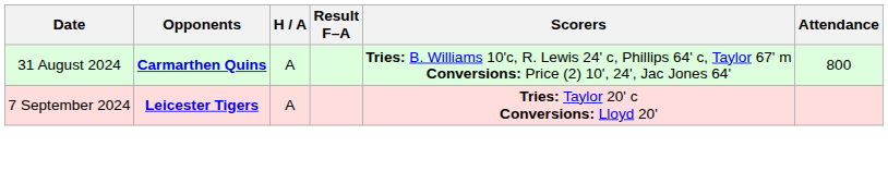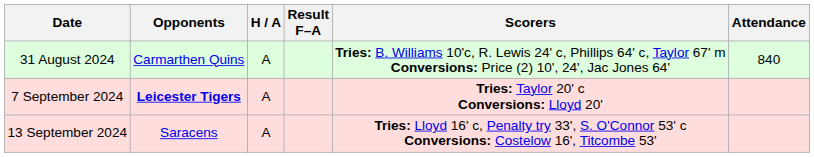31 August 2024 | Opponents: bold -> normal
31 August 2024 | Attendance: 800 -> 840
+ row: 13 September 2024 | Saracens | A | Tries: Lloyd 16' c, Penalty try 33', S. O'Connor 53' c Conversions: Costelow 16', Titcombe 53'
